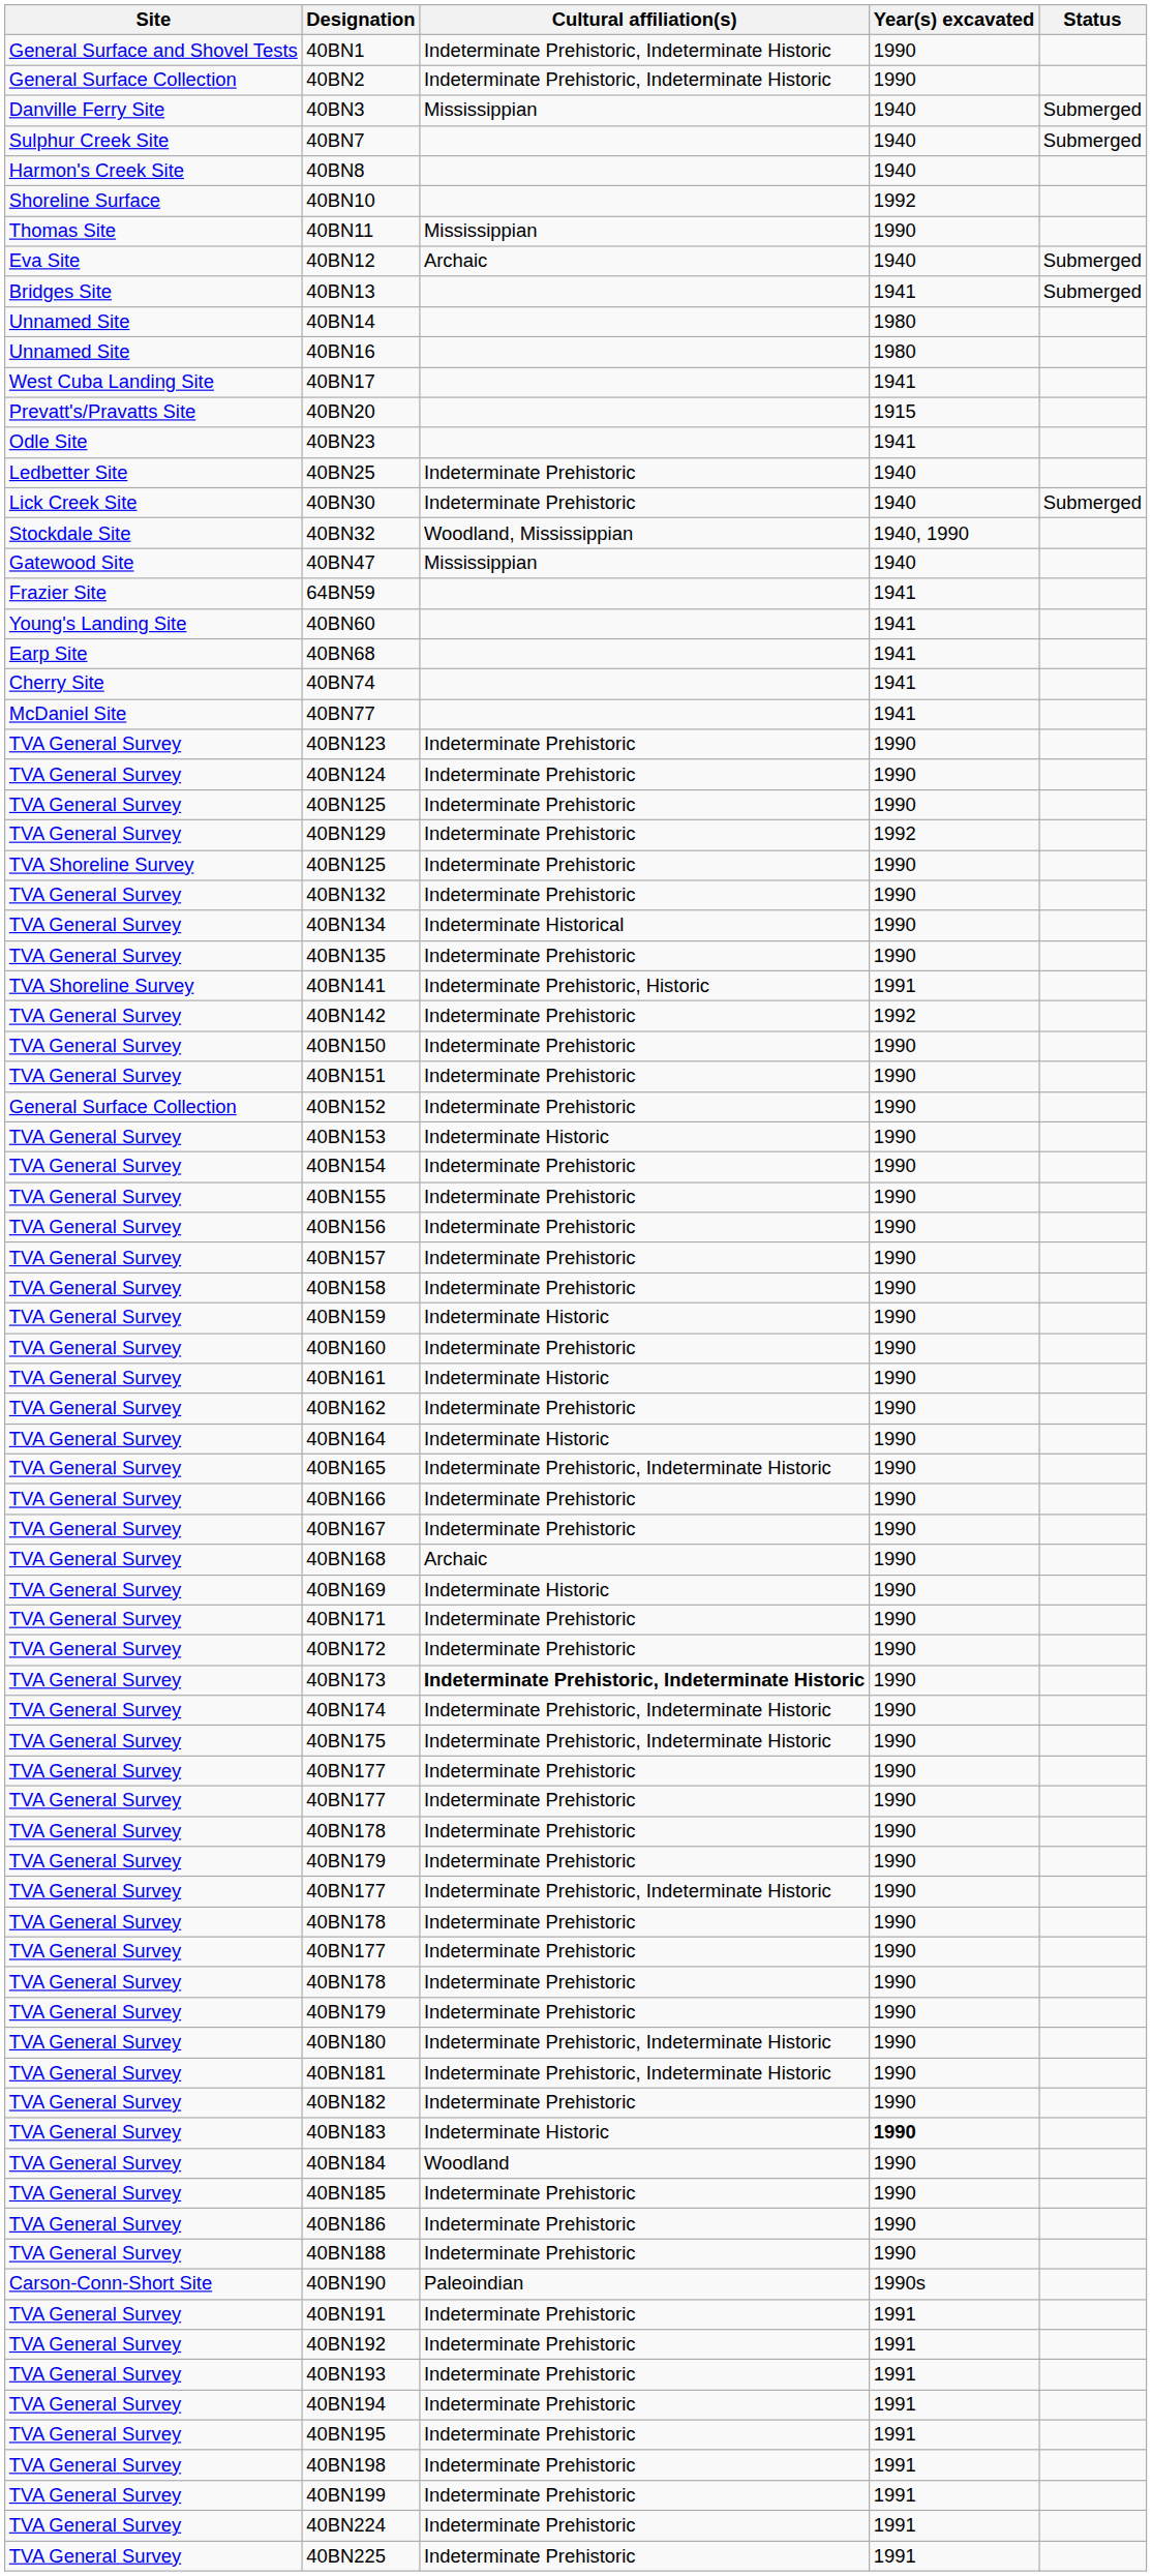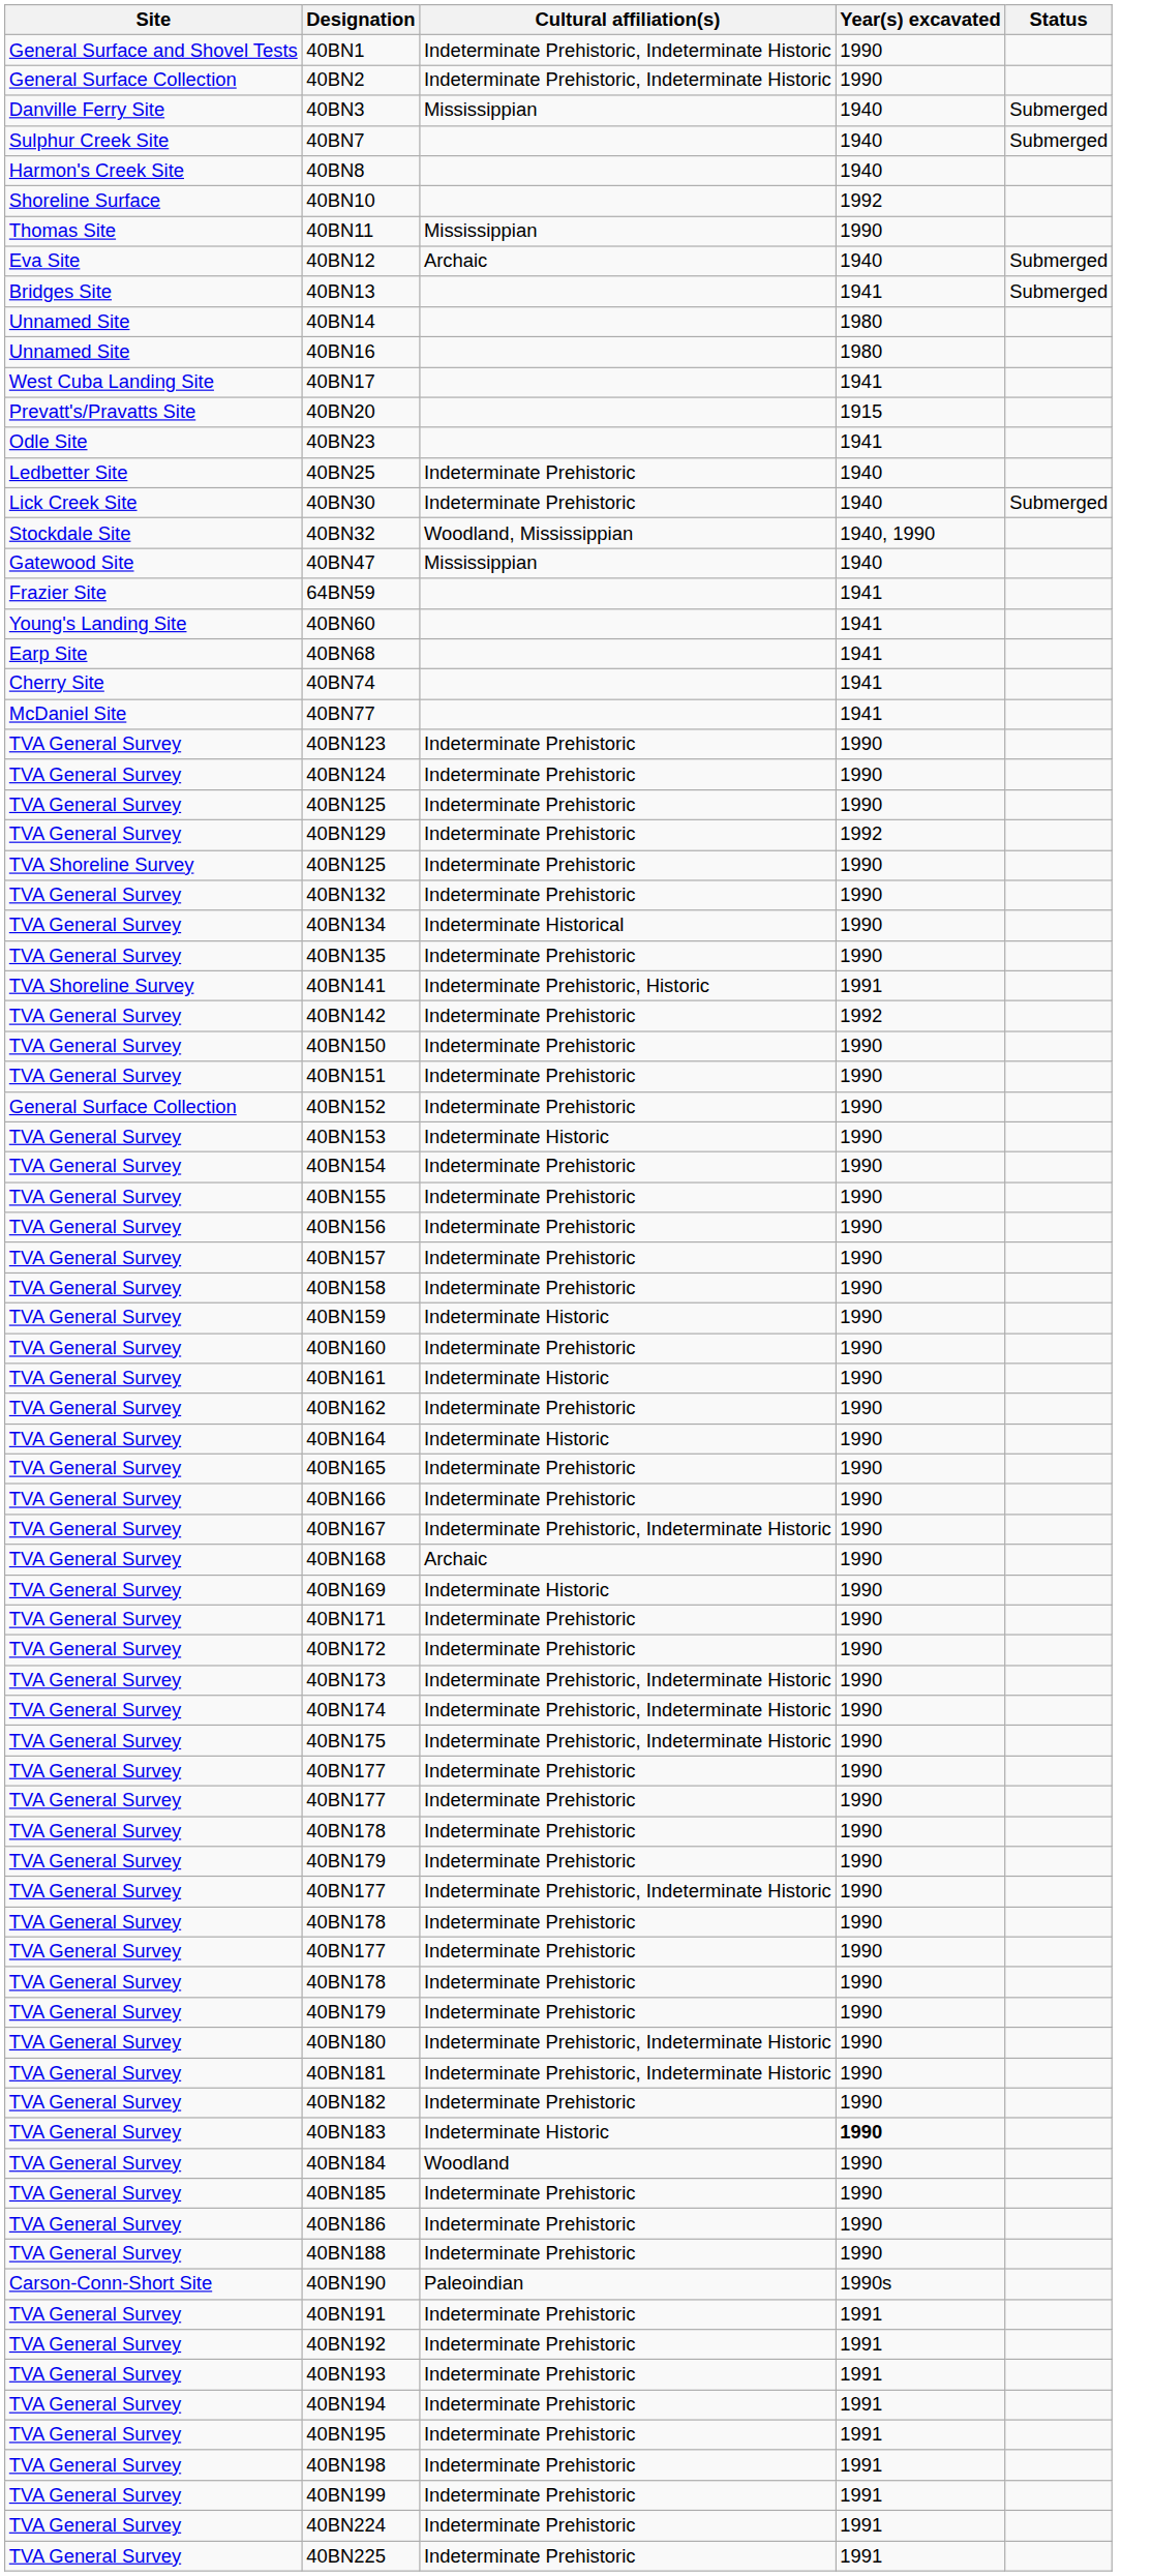40BN165 | Cultural affiliation(s): Indeterminate Prehistoric, Indeterminate Historic -> Indeterminate Prehistoric
40BN167 | Cultural affiliation(s): Indeterminate Prehistoric -> Indeterminate Prehistoric, Indeterminate Historic
40BN173 | Cultural affiliation(s): bold -> normal
